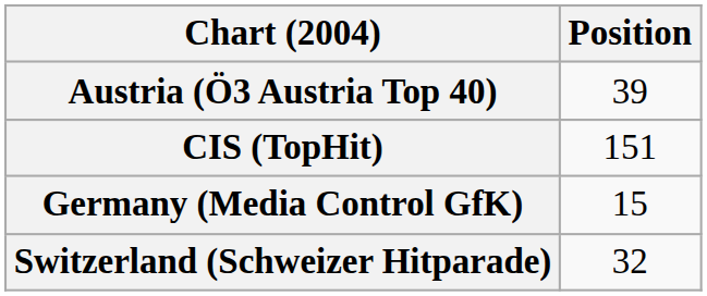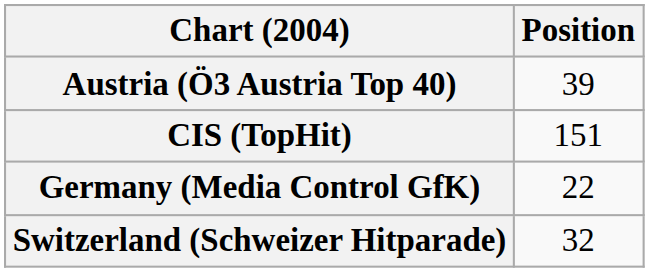Germany (Media Control GfK) | Position: 15 -> 22
